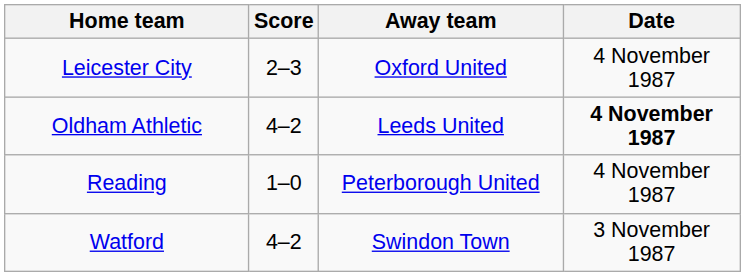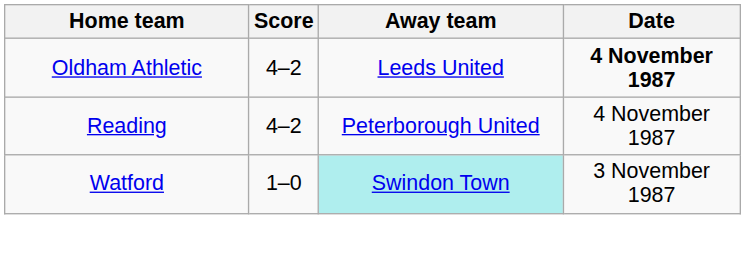- row: Leicester City | 2–3 | Oxford United | 4 November 1987
Reading | Score: 1–0 -> 4–2
Watford | Score: 4–2 -> 1–0
Watford | Away team: no background -> paleturquoise background
